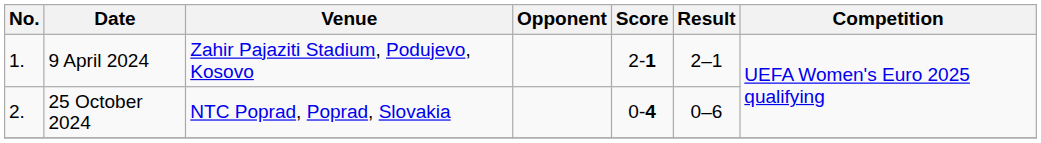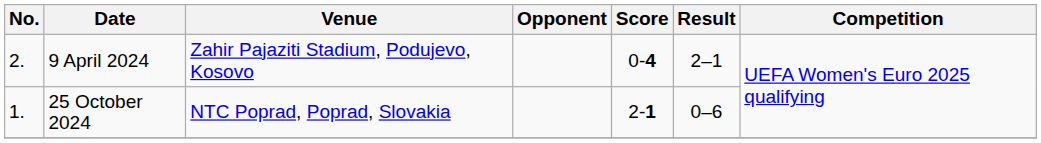9 April 2024 | No.: 1. -> 2.
9 April 2024 | Score: 2-1 -> 0-4
25 October 2024 | No.: 2. -> 1.
25 October 2024 | Score: 0-4 -> 2-1
